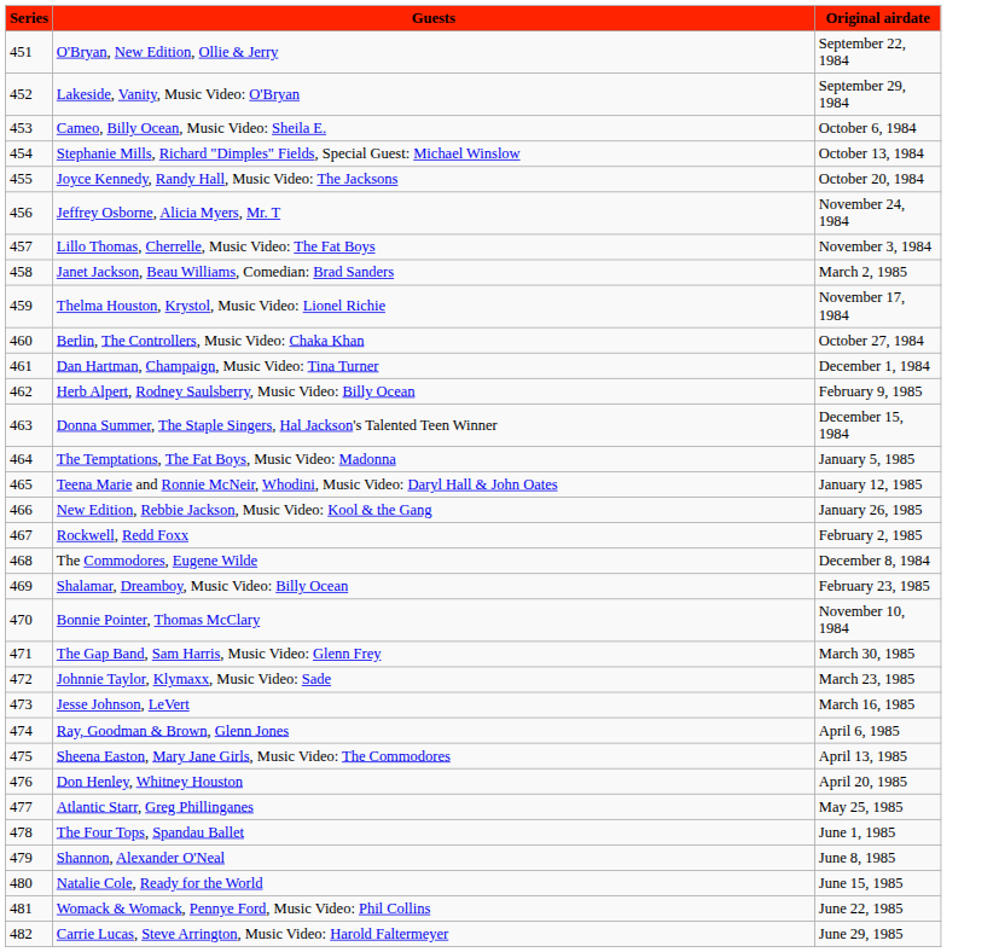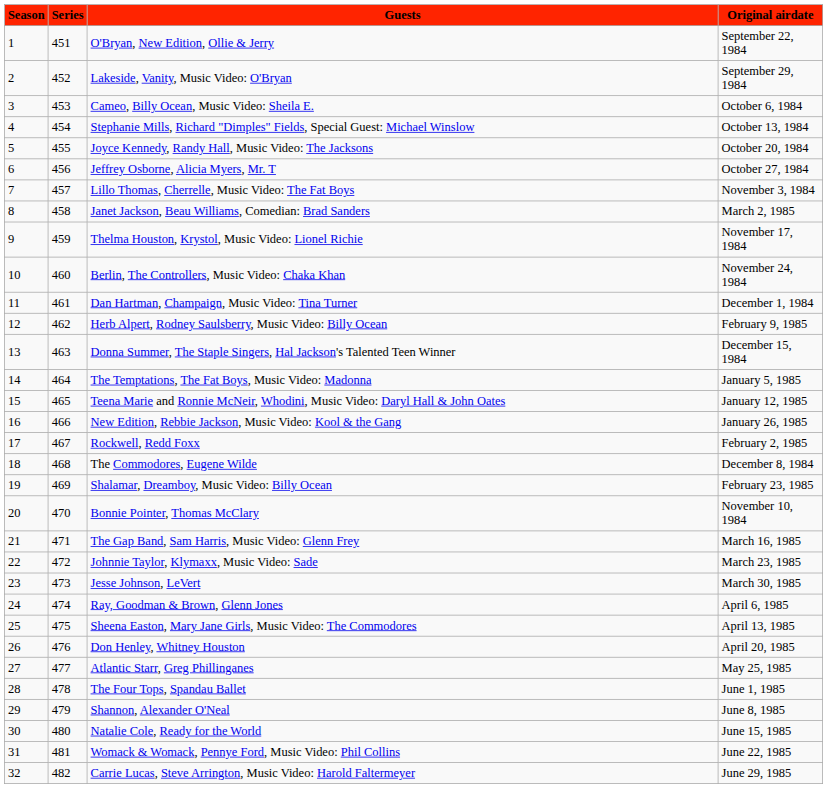+ column: Season | 1 | 2 | 3 | 4 | 5 | 6 | 7 | 8 | 9 | 10 | 11 | 12 | 13 | 14 | 15 | 16 | 17 | 18 | 19 | 20 | 21 | 22 | 23 | 24 | 25 | 26 | 27 | 28 | 29 | 30 | 31 | 32
Jeffrey Osborne, Alicia Myers, Mr. T | Original airdate: November 24, 1984 -> October 27, 1984
Berlin, The Controllers, Music Video: Chaka Khan | Original airdate: October 27, 1984 -> November 24, 1984
The Gap Band, Sam Harris, Music Video: Glenn Frey | Original airdate: March 30, 1985 -> March 16, 1985
Jesse Johnson, LeVert | Original airdate: March 16, 1985 -> March 30, 1985
